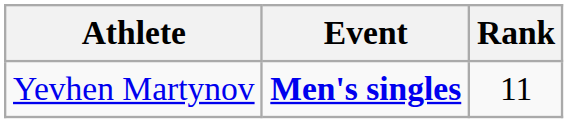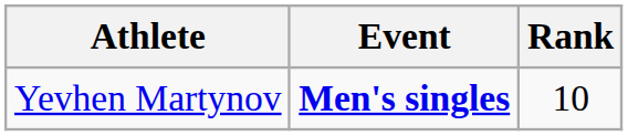Yevhen Martynov | Rank: 11 -> 10
